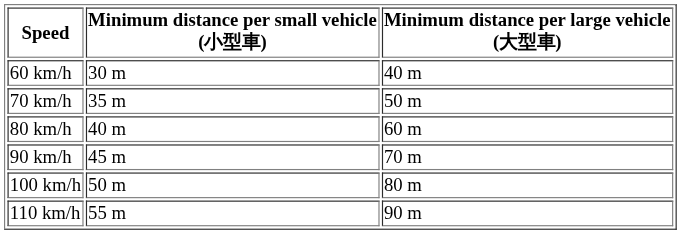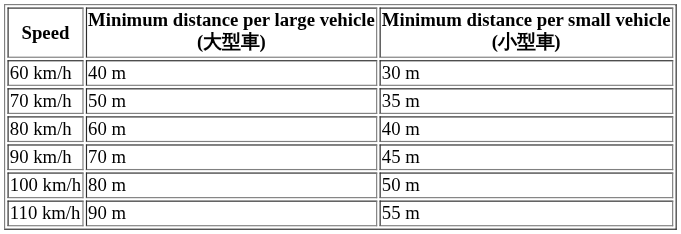columns swapped: Minimum distance per large vehicle (大型車) <-> Minimum distance per small vehicle (小型車)
